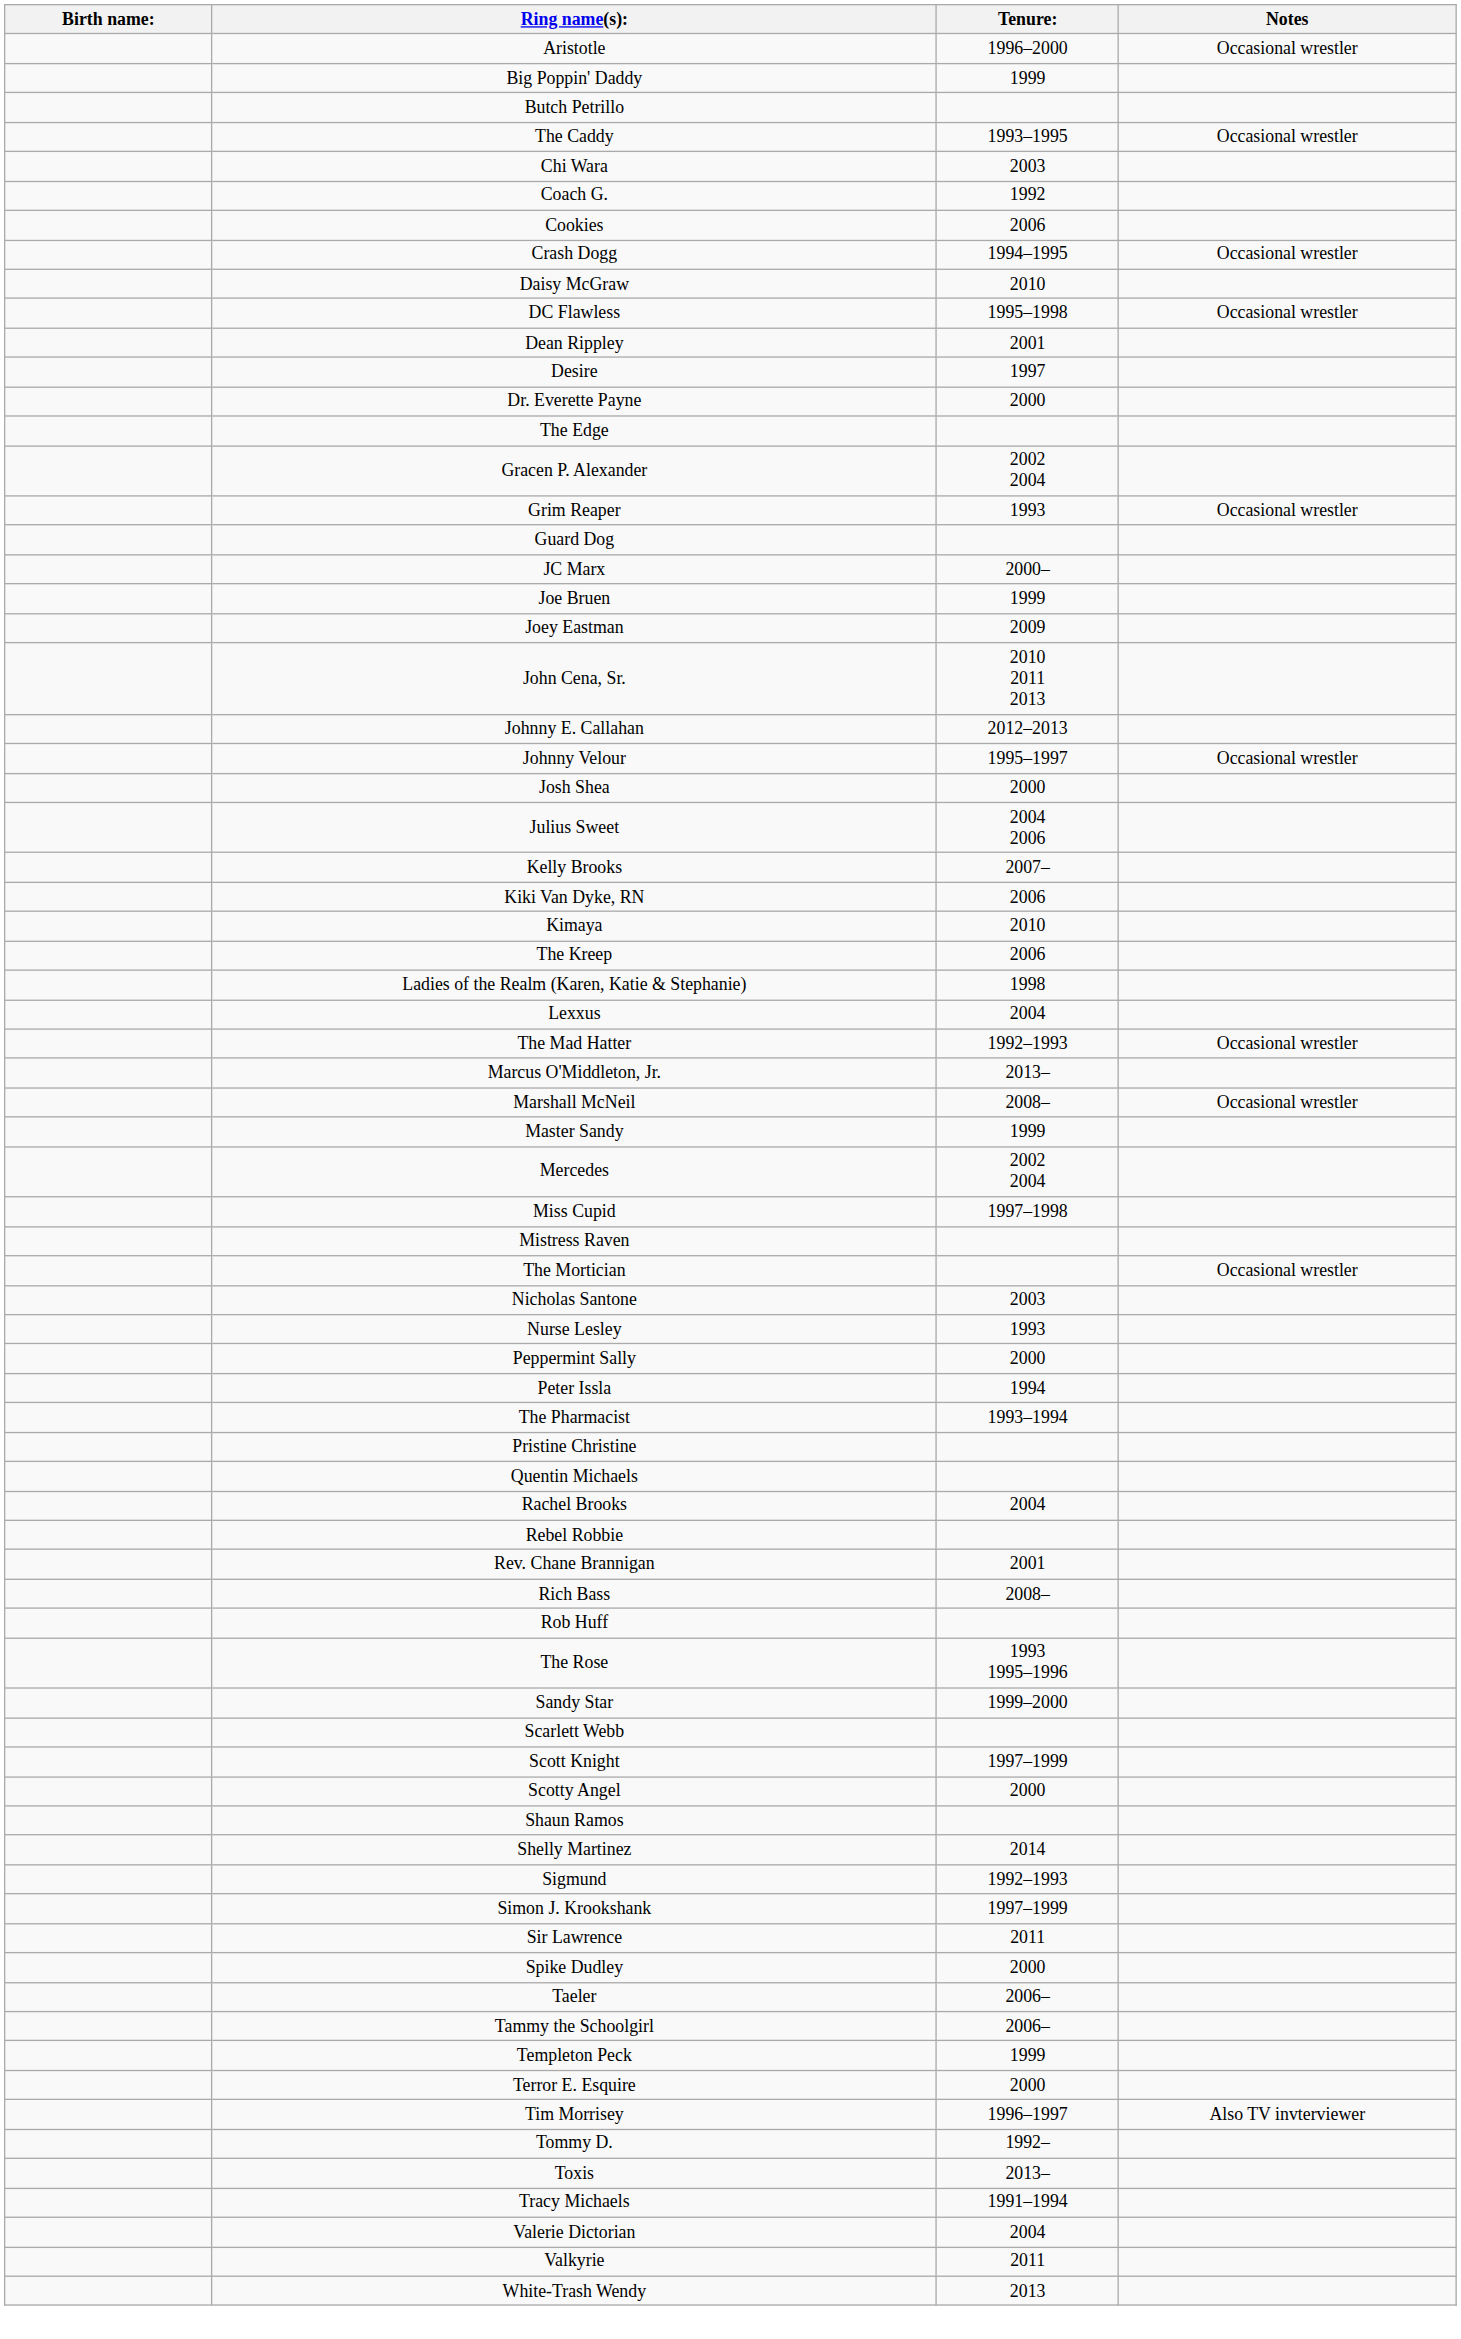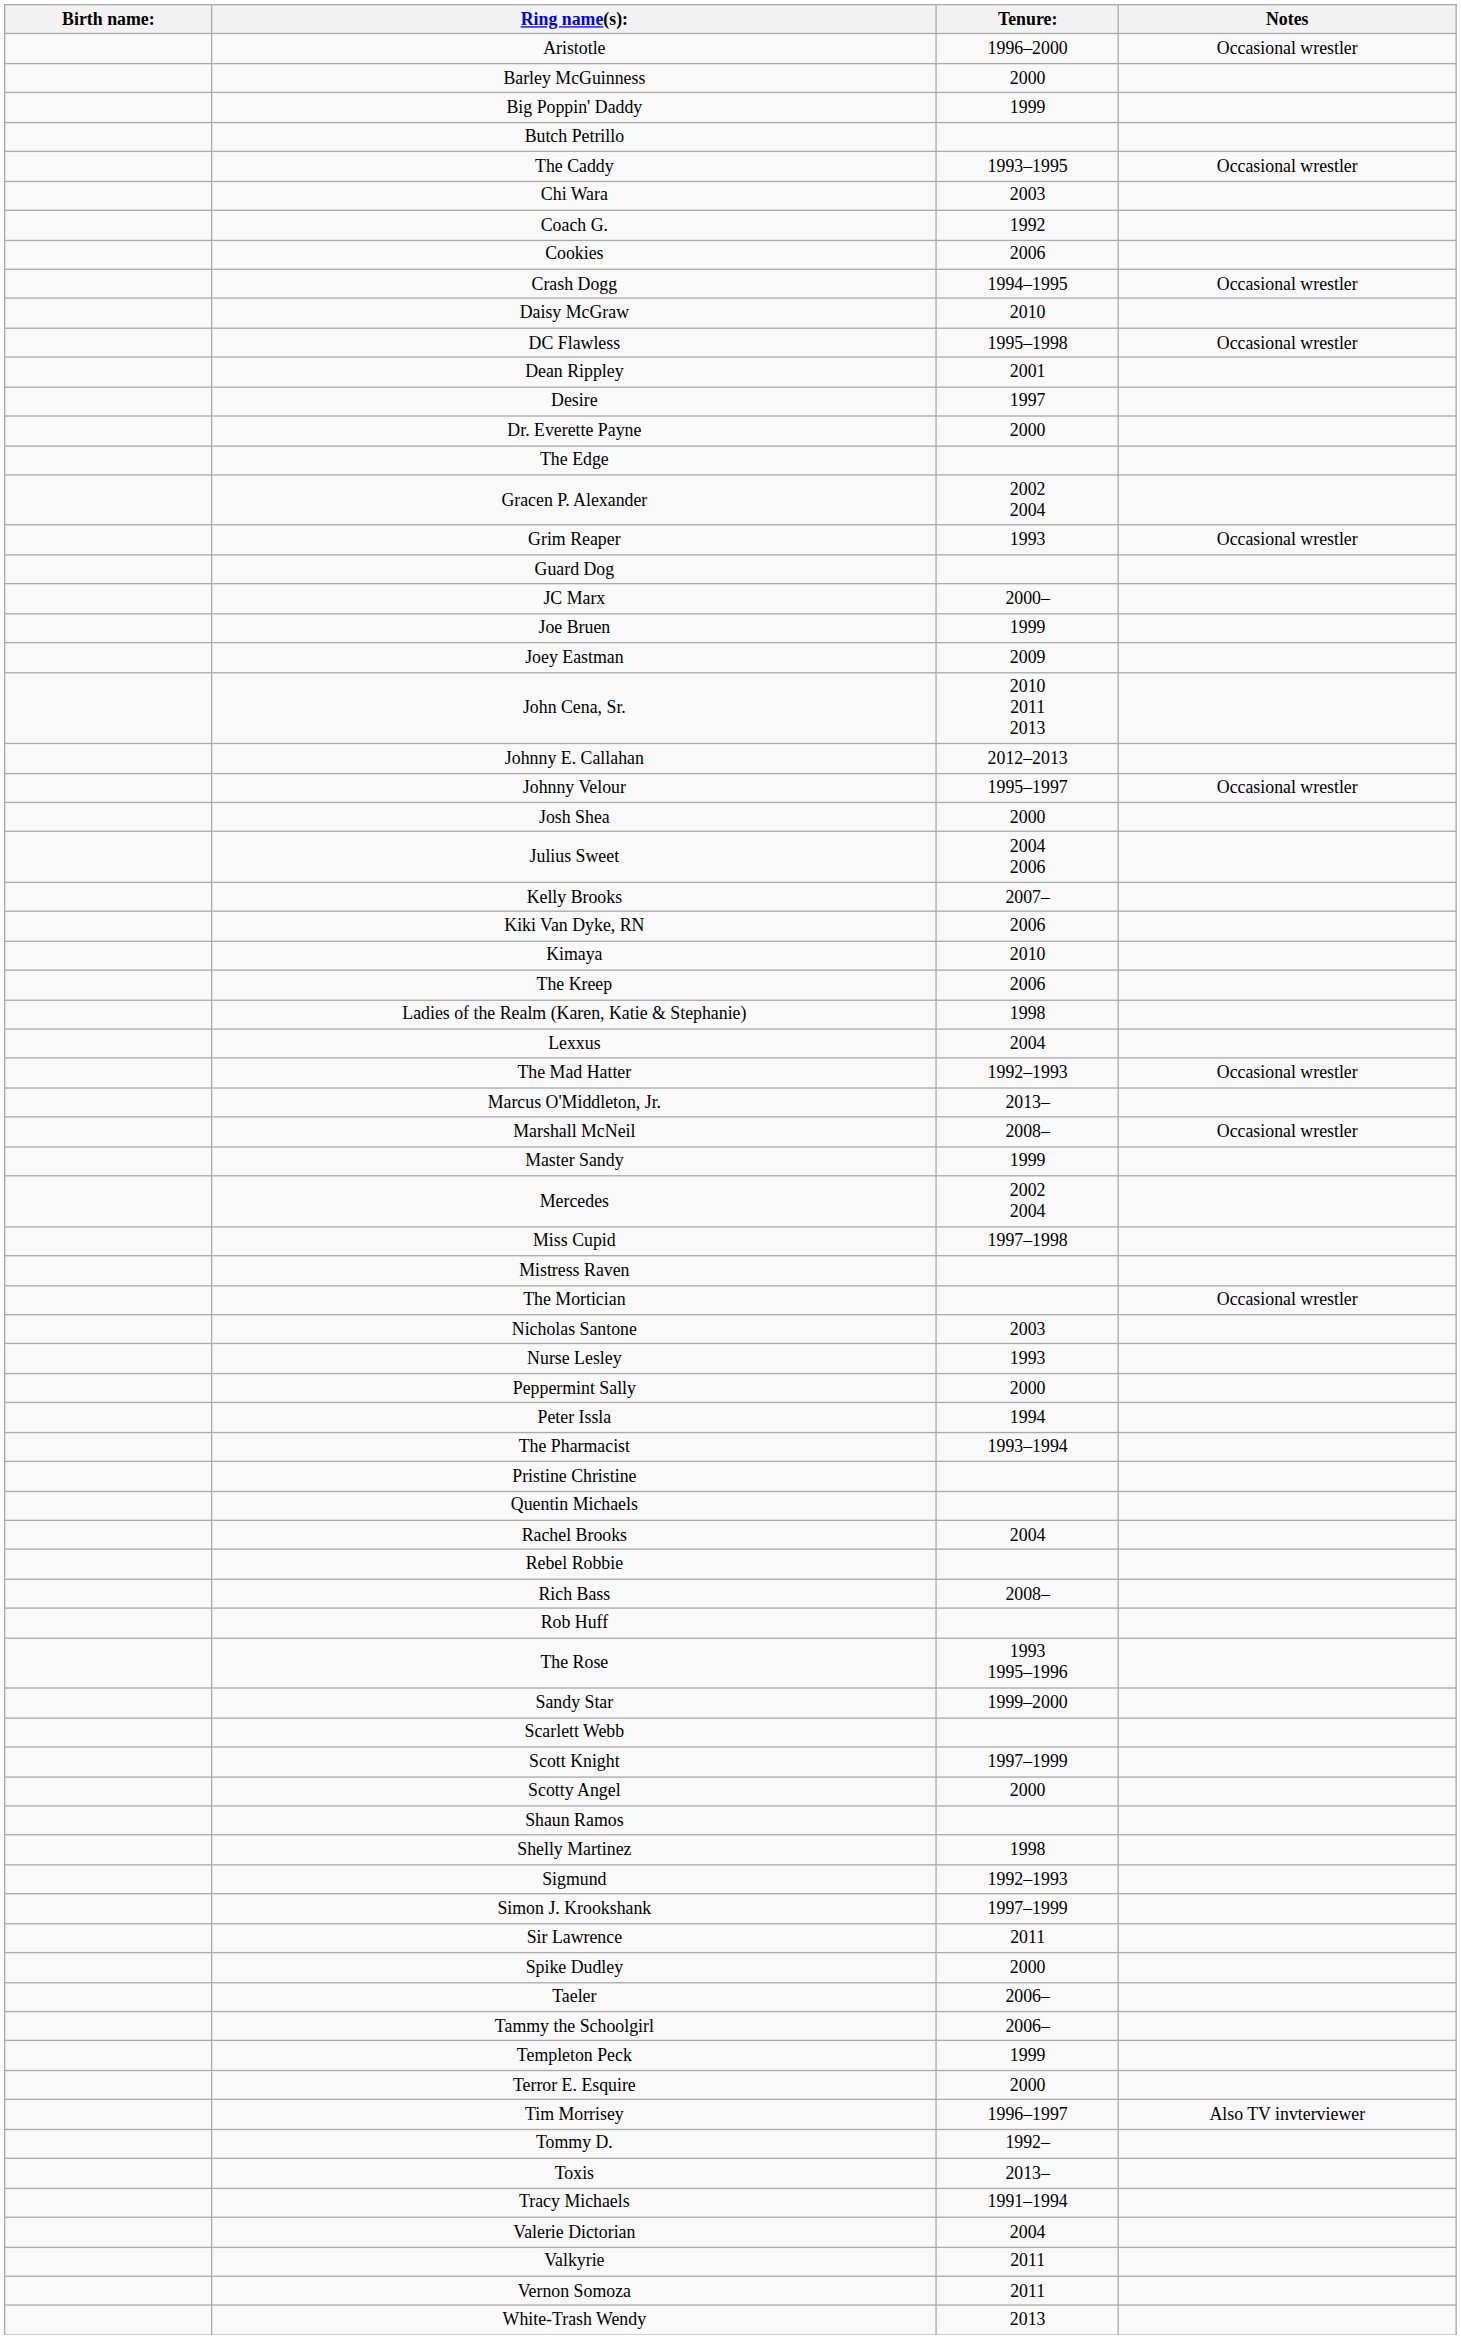+ row: Barley McGuinness | 2000
- row: Rev. Chane Brannigan | 2001
Shelly Martinez | Tenure:: 2014 -> 1998
+ row: Vernon Somoza | 2011
